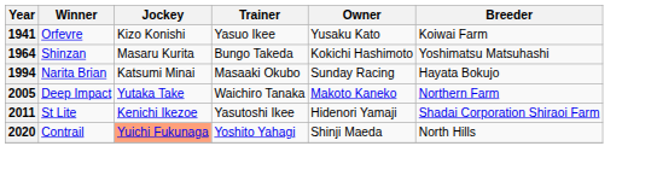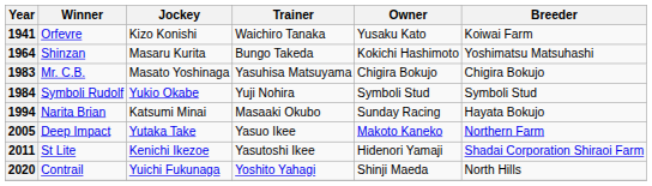1941 | Trainer: Yasuo Ikee -> Waichiro Tanaka
+ row: 1983 | Mr. C.B. | Masato Yoshinaga | Yasuhisa Matsuyama | Chigira Bokujo | Chigira Bokujo
+ row: 1984 | Symboli Rudolf | Yukio Okabe | Yuji Nohira | Symboli Stud | Symboli Stud
2005 | Trainer: Waichiro Tanaka -> Yasuo Ikee
2020 | Jockey: lightsalmon background -> no background
